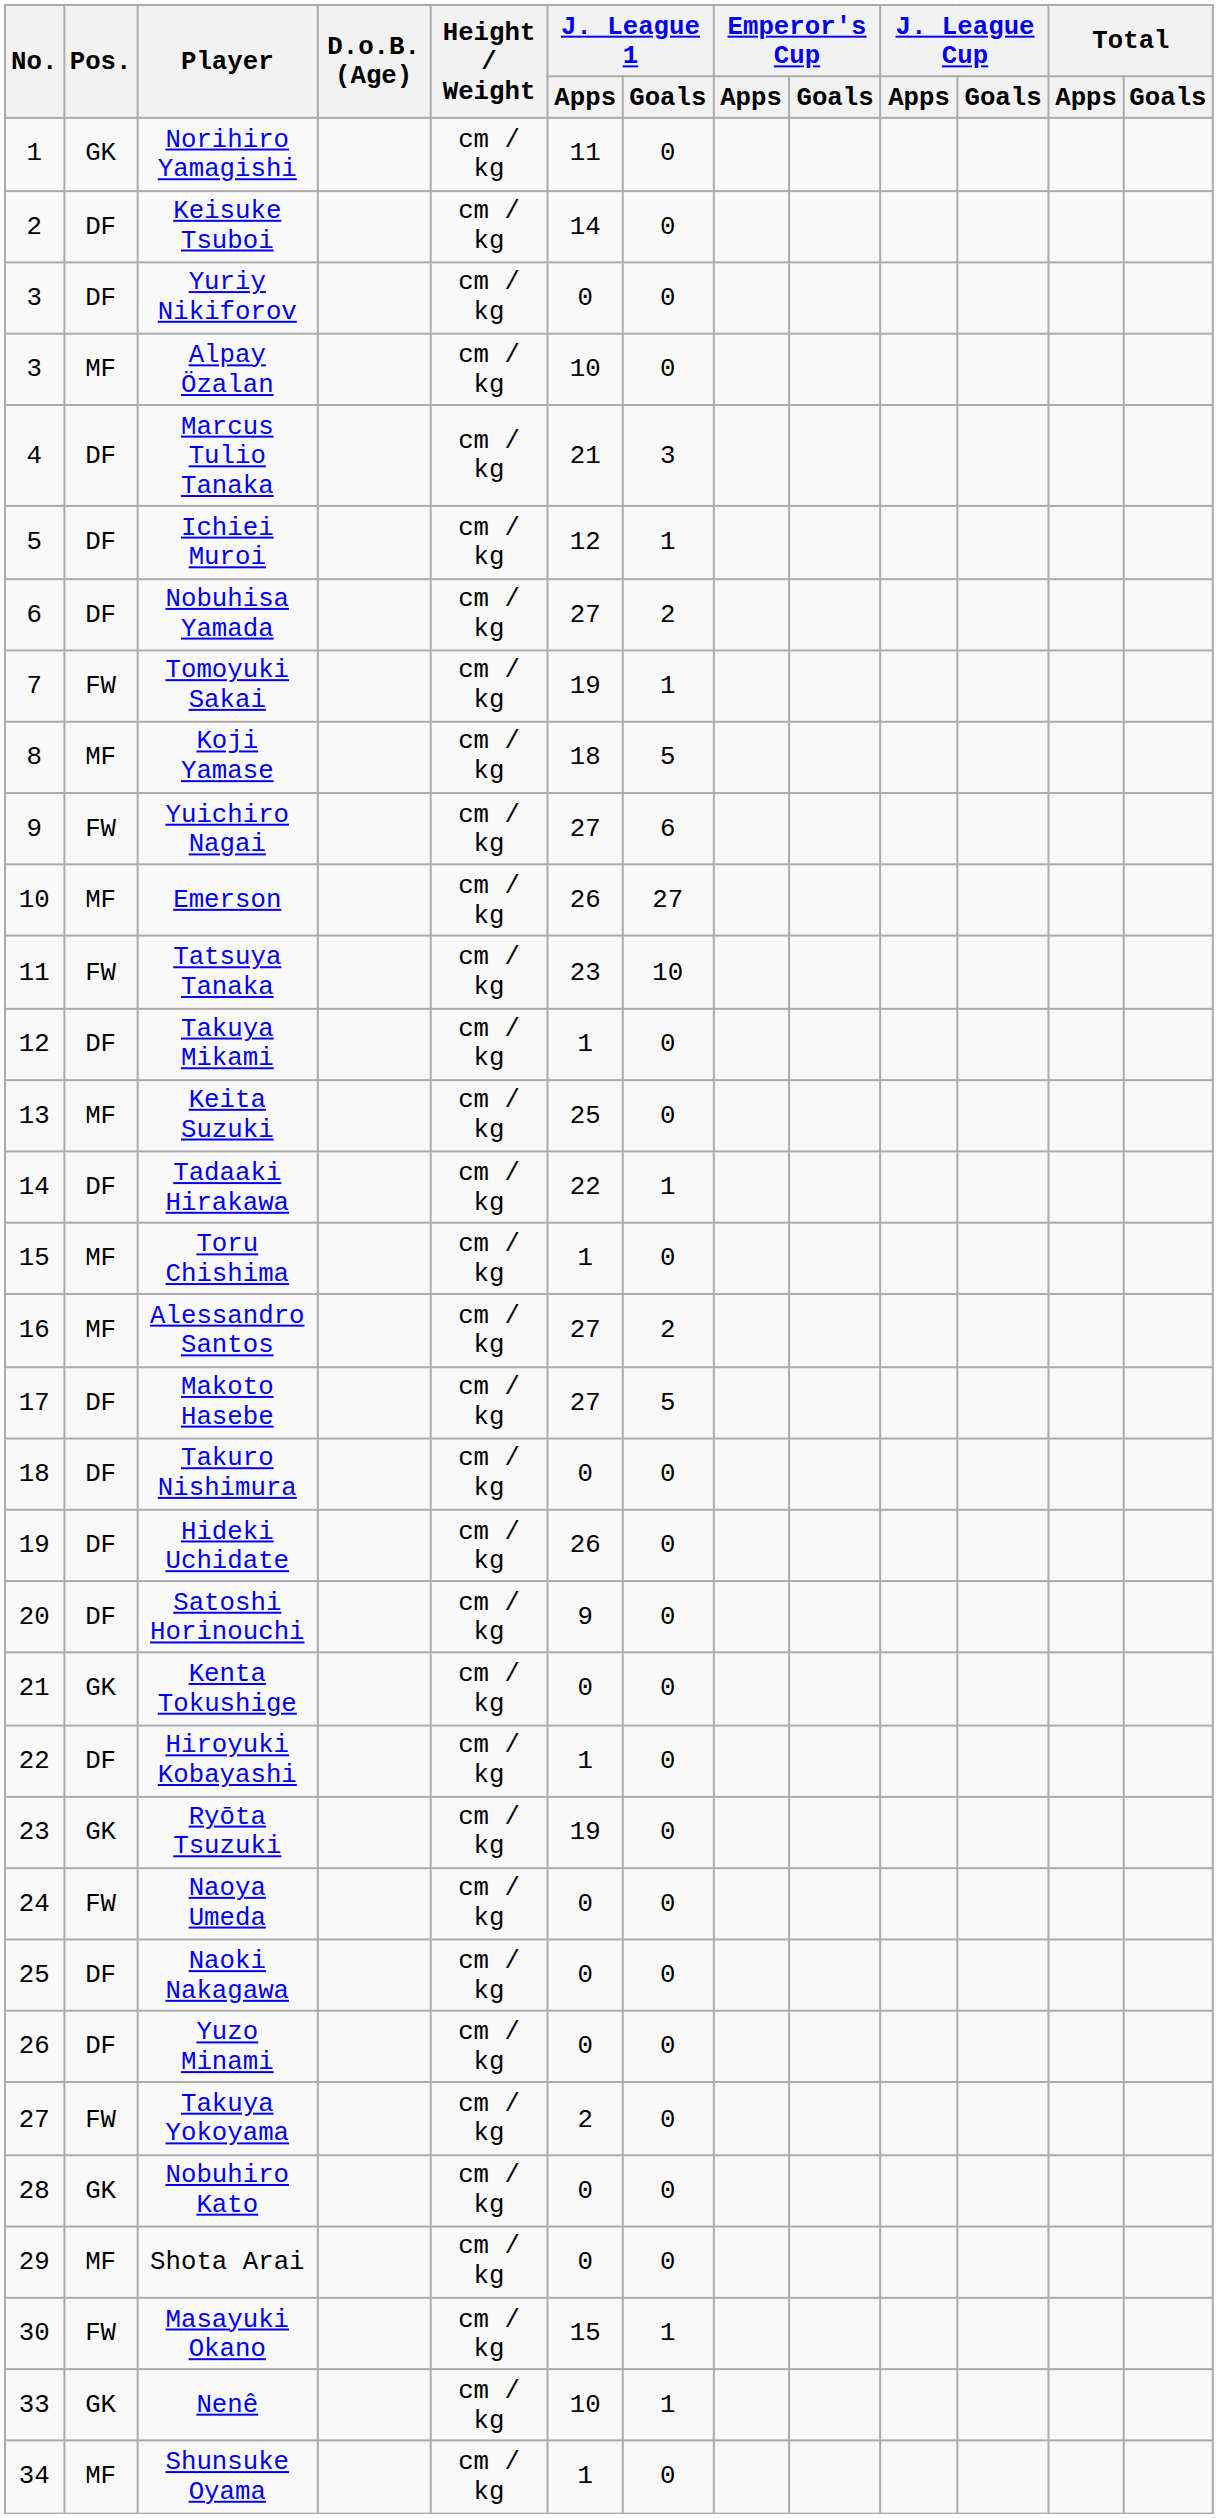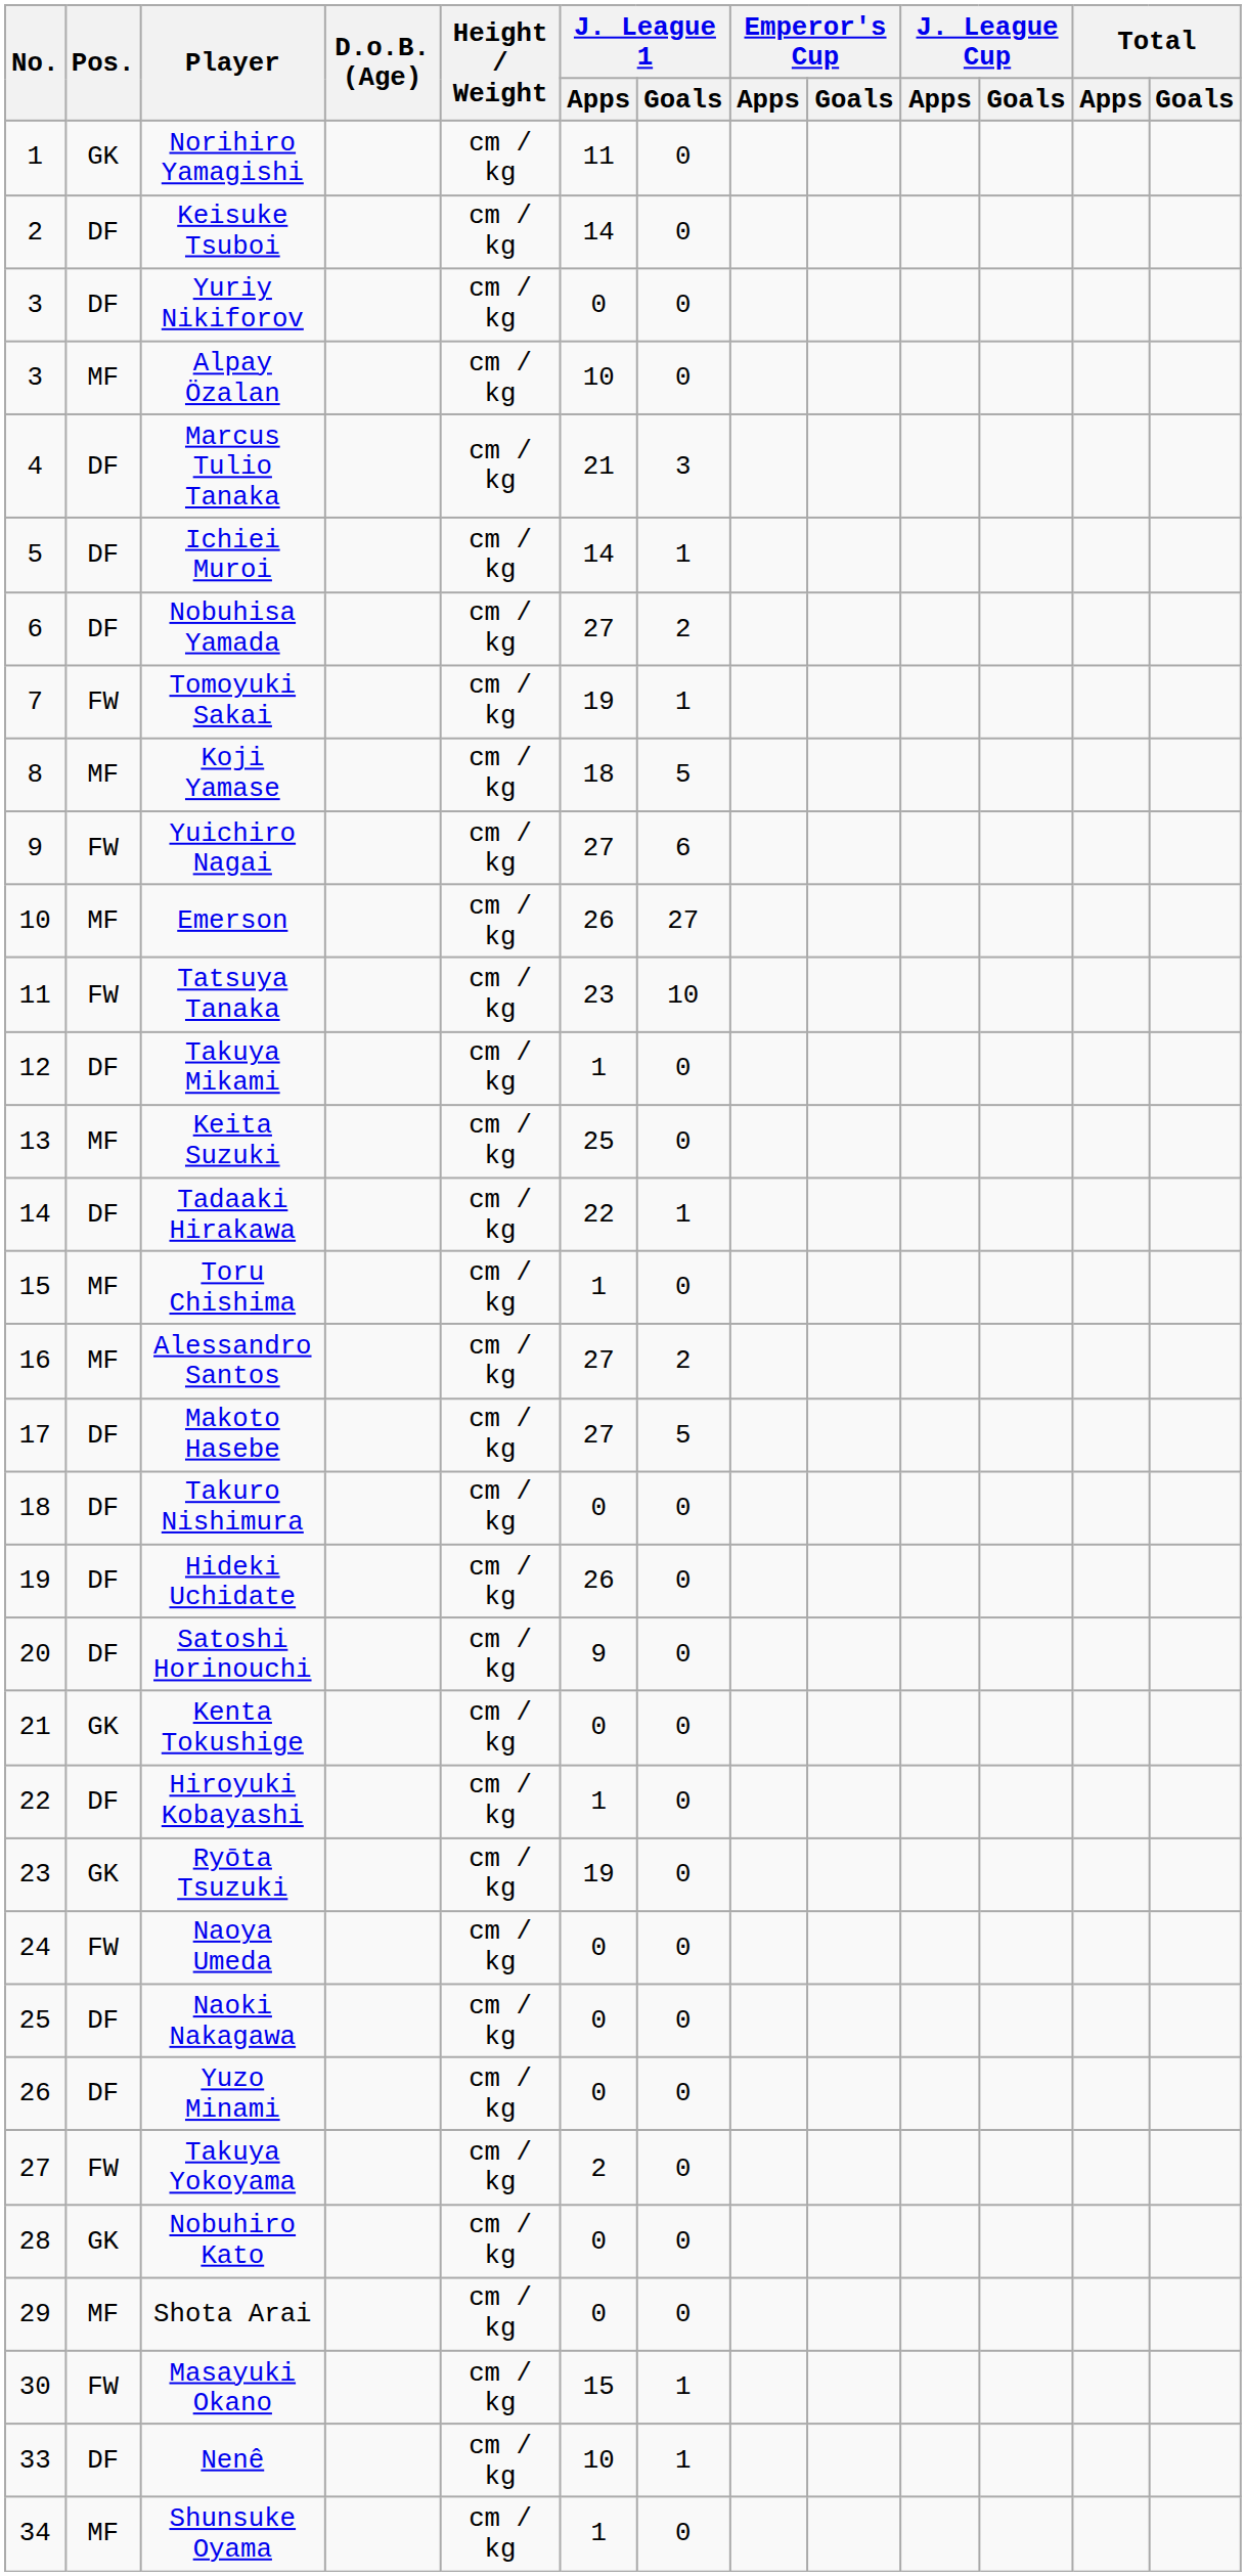Ichiei Muroi | J. League 1 / Apps: 12 -> 14
Nenê | Pos.: GK -> DF
